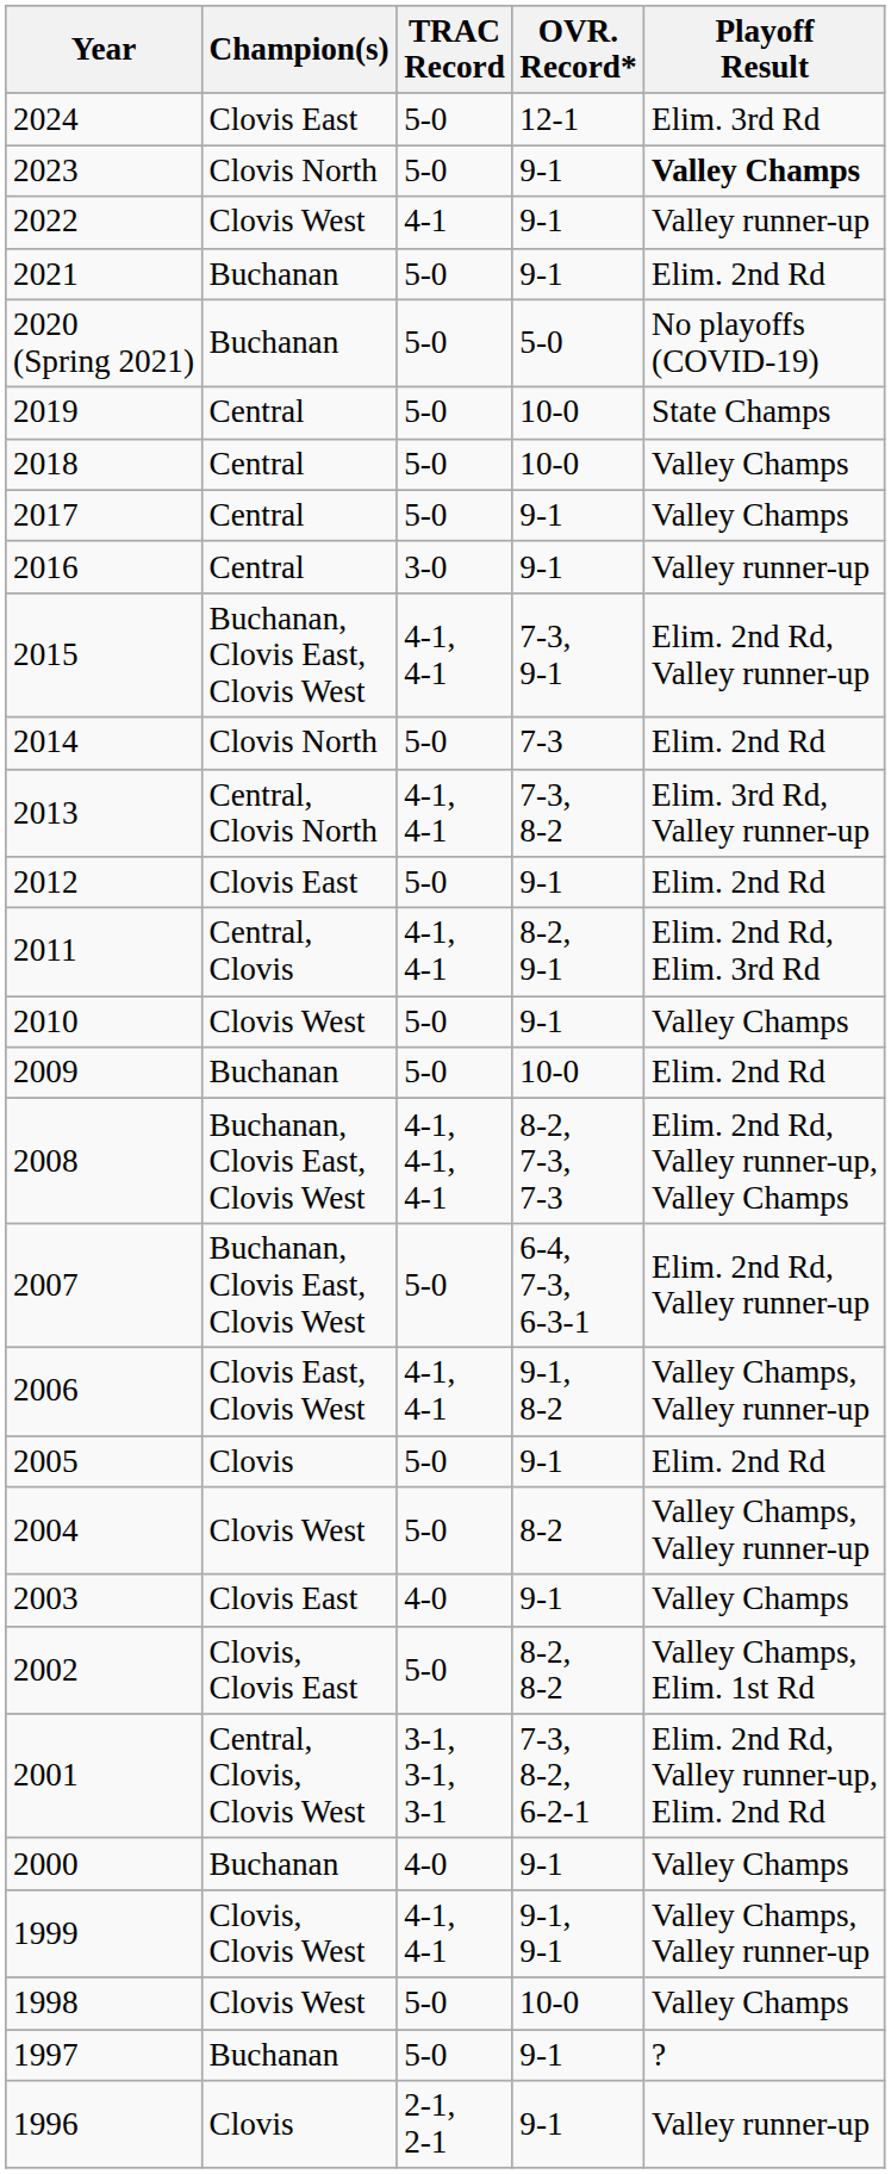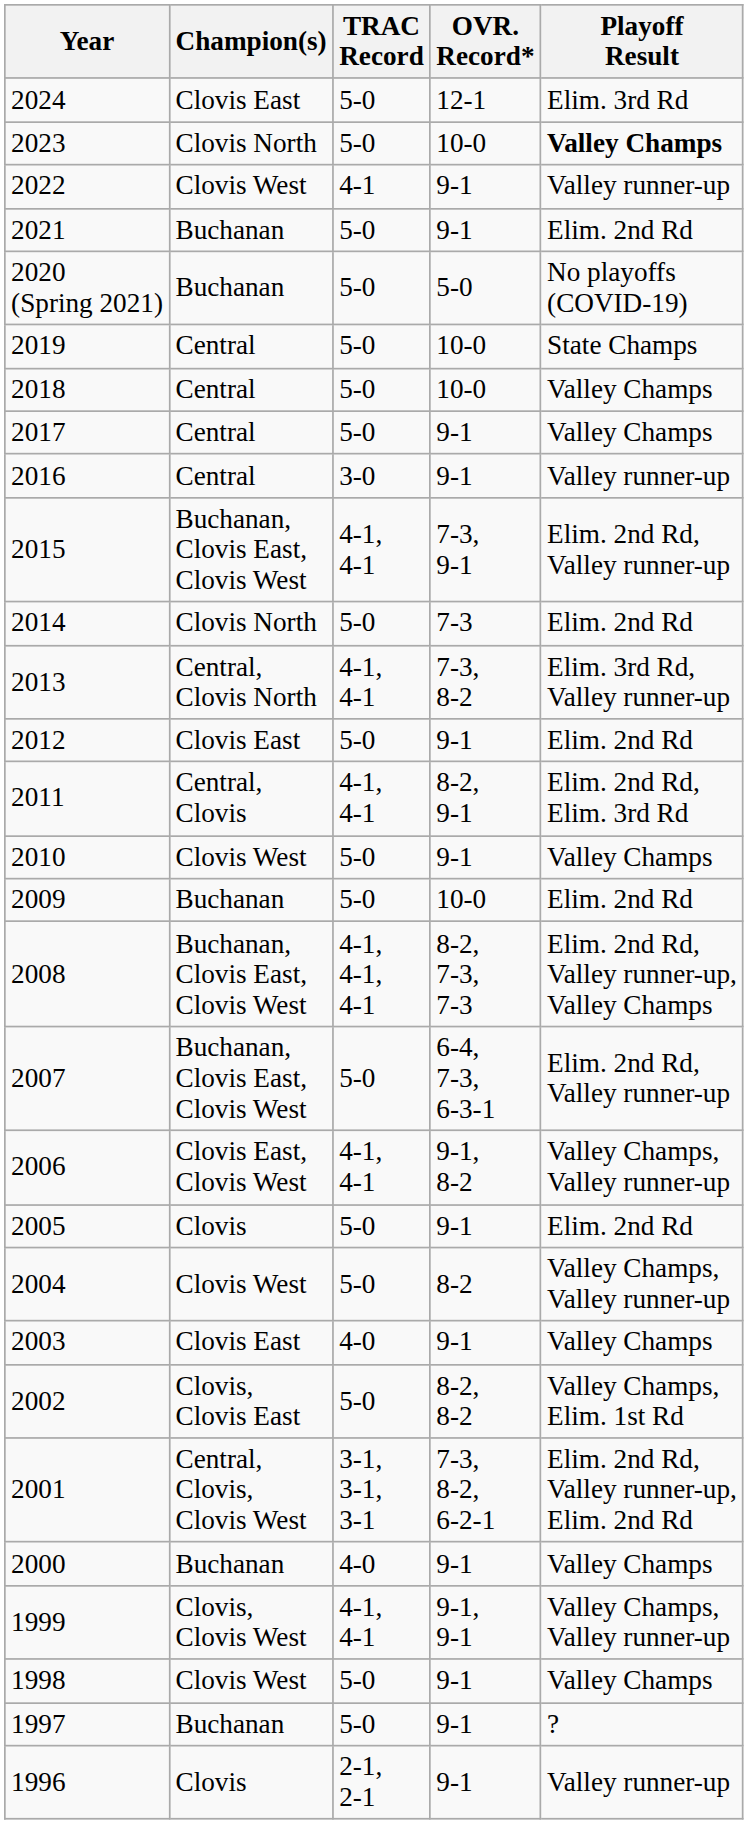2023 | OVR. Record*: 9-1 -> 10-0
1998 | OVR. Record*: 10-0 -> 9-1
